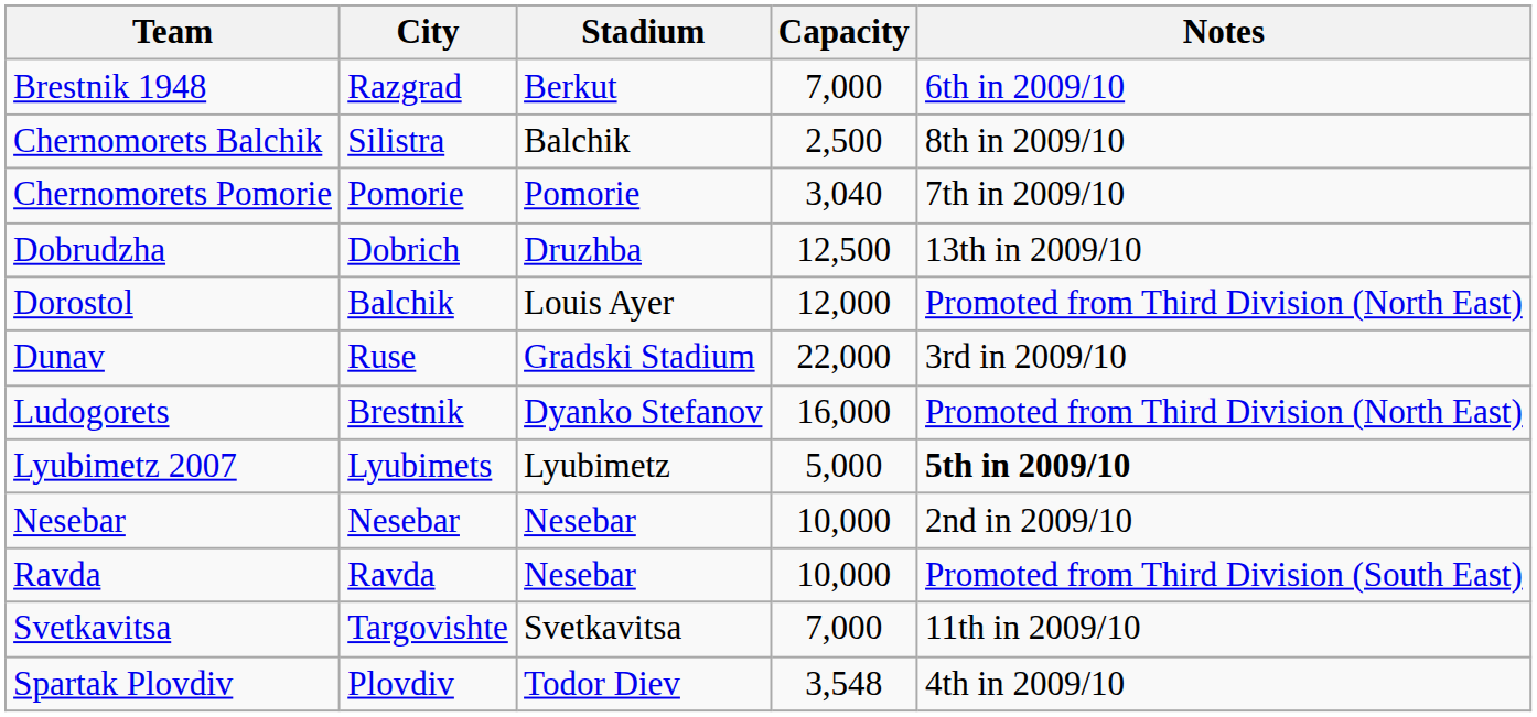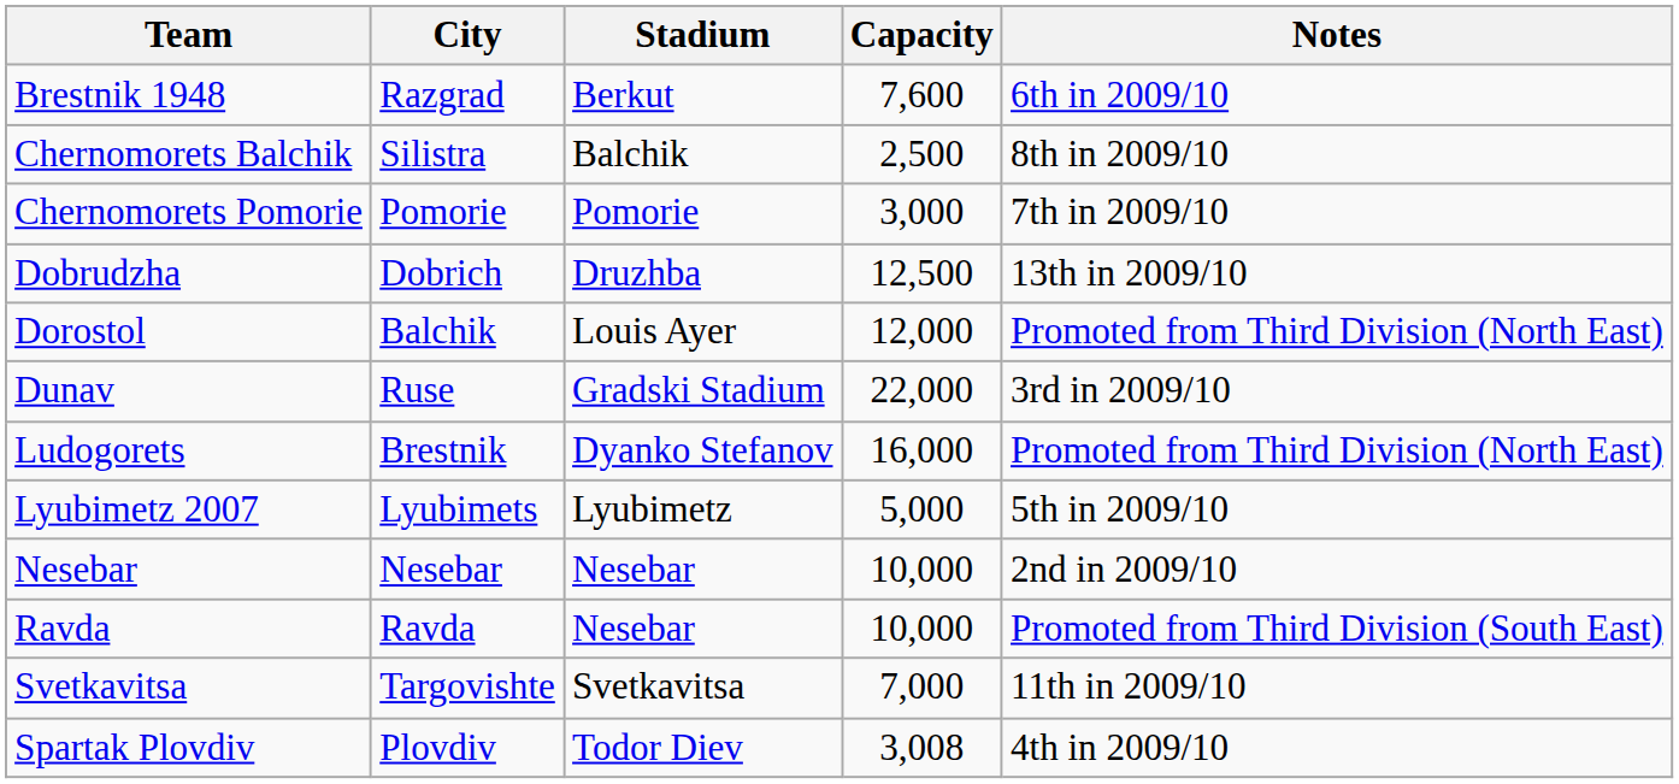Brestnik 1948 | Capacity: 7,000 -> 7,600
Chernomorets Pomorie | Capacity: 3,040 -> 3,000
Lyubimetz 2007 | Notes: bold -> normal
Spartak Plovdiv | Capacity: 3,548 -> 3,008
